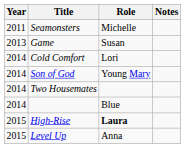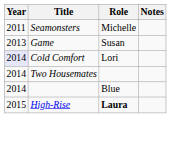Cold Comfort | Year: no background -> lavender background
- row: 2014 | Son of God | Young Mary
- row: 2015 | Level Up | Anna
